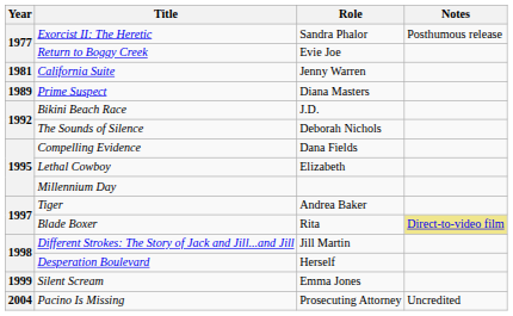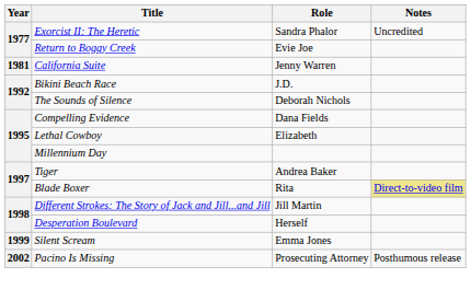Exorcist II: The Heretic | Notes: Posthumous release -> Uncredited
- row: 1989 | Prime Suspect | Diana Masters
Pacino Is Missing | Year: 2004 -> 2002
Pacino Is Missing | Notes: Uncredited -> Posthumous release
